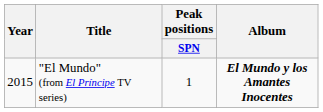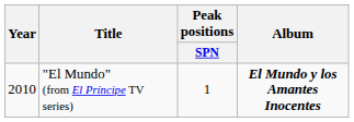"El Mundo" (from El Príncipe TV series) | Year: 2015 -> 2010
